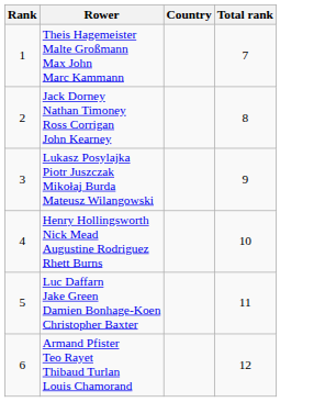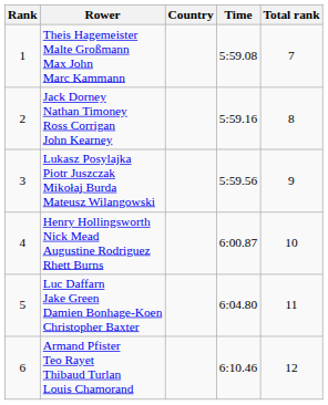+ column: Time | 5:59.08 | 5:59.16 | 5:59.56 | 6:00.87 | 6:04.80 | 6:10.46
